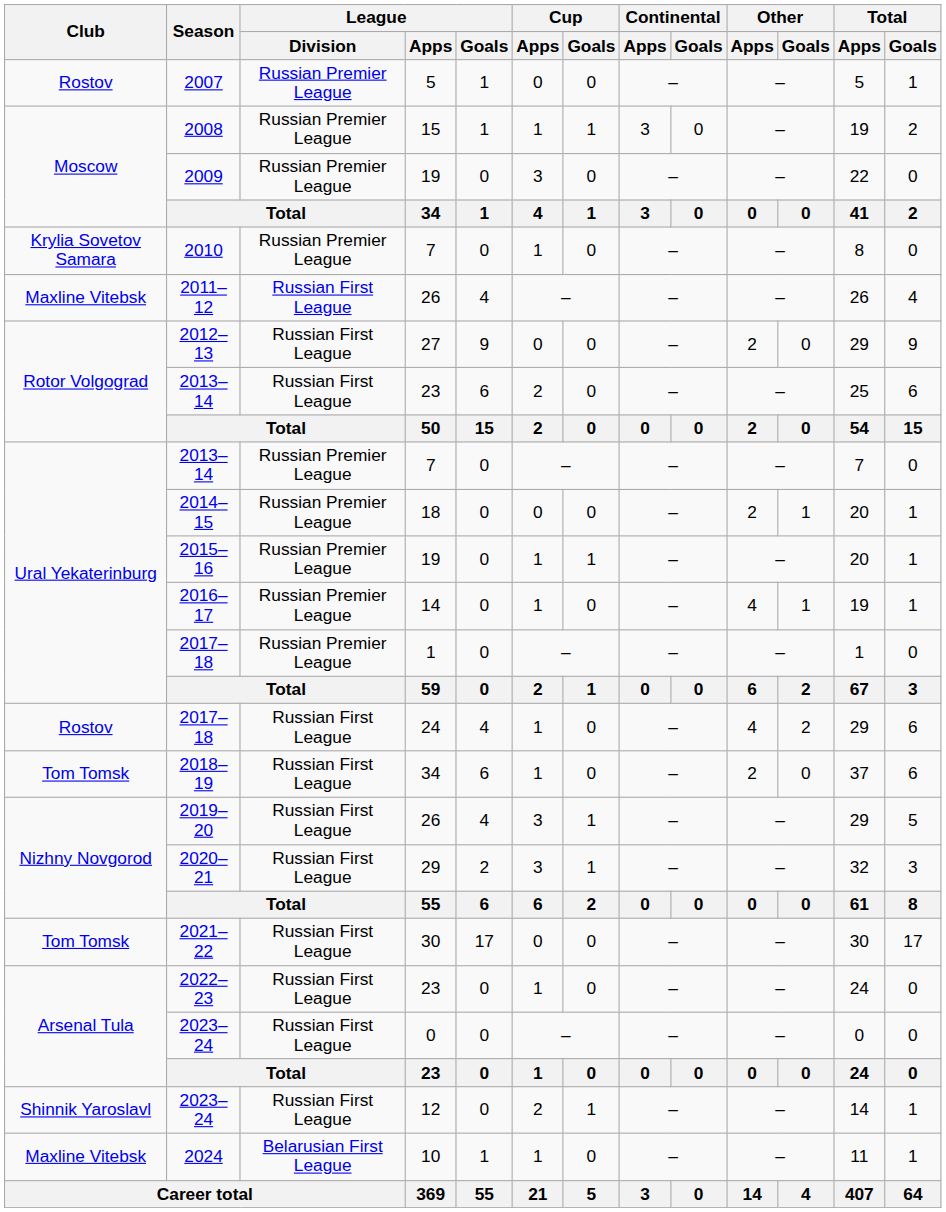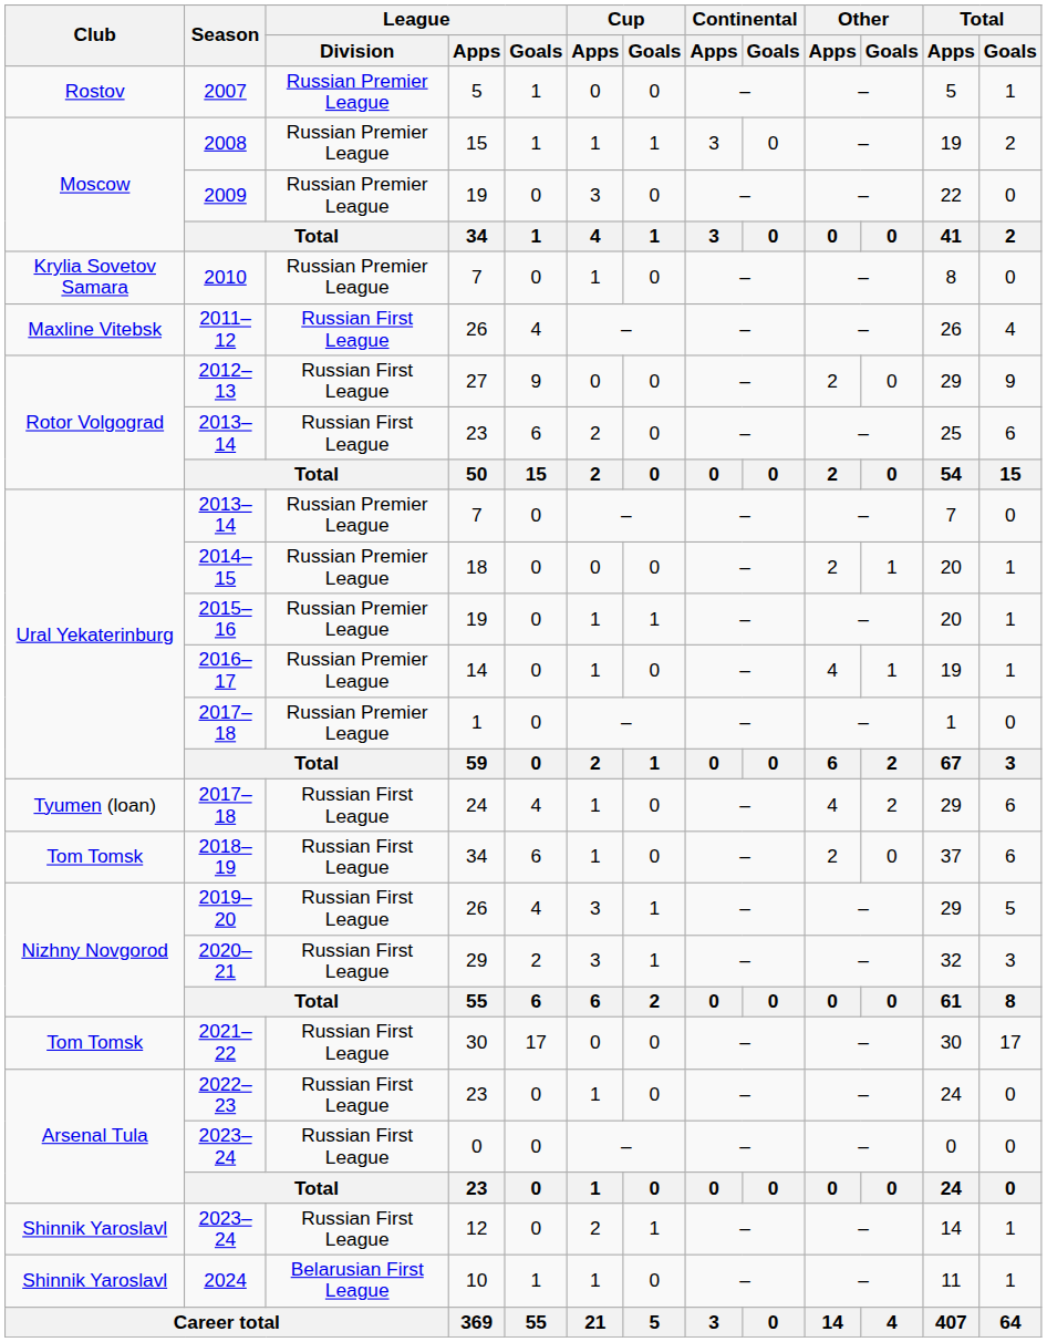2017–18 / 24 | Club: Rostov -> Tyumen (loan)
2024 | Club: Maxline Vitebsk -> Shinnik Yaroslavl
